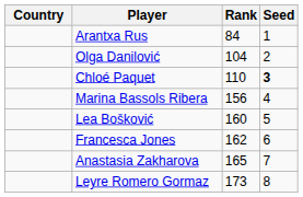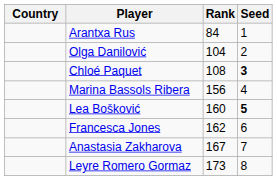Chloé Paquet | Rank: 110 -> 108
Lea Bošković | Seed: normal -> bold
Anastasia Zakharova | Rank: 165 -> 167
